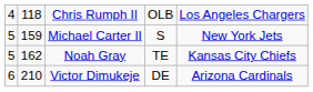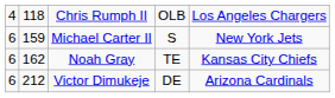Michael Carter II | column 1: 5 -> 6
Noah Gray | column 1: 5 -> 6
Victor Dimukeje | column 2: 210 -> 212
